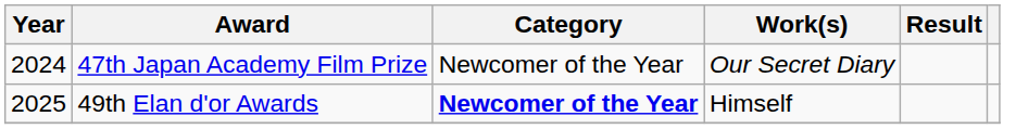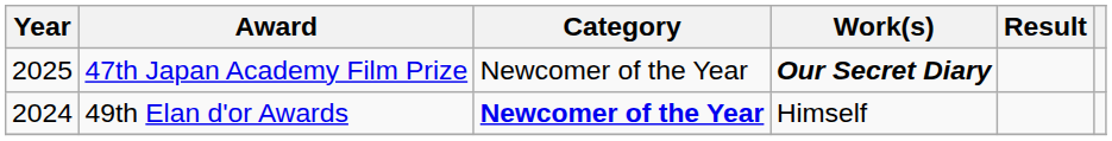47th Japan Academy Film Prize | Year: 2024 -> 2025
47th Japan Academy Film Prize | Work(s): normal -> bold
49th Elan d'or Awards | Year: 2025 -> 2024
